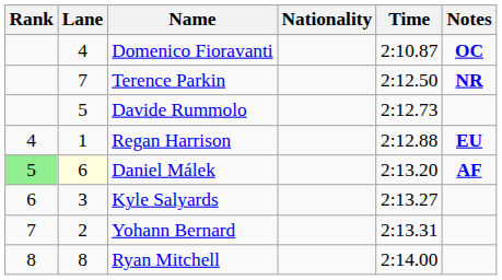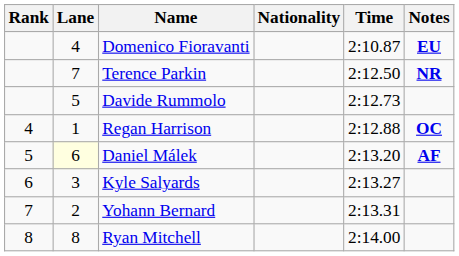Domenico Fioravanti | Notes: OC -> EU
Regan Harrison | Notes: EU -> OC
Daniel Málek | Rank: lightgreen background -> no background
